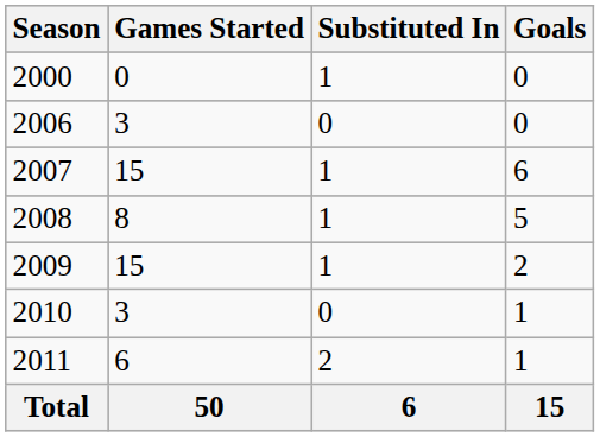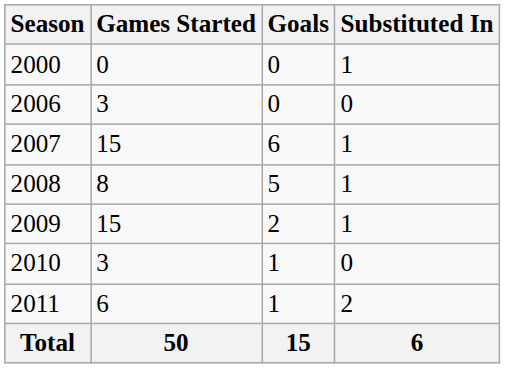columns swapped: Substituted In <-> Goals
